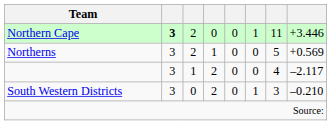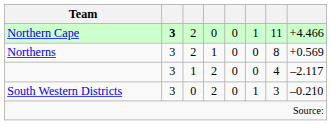Northern Cape | column 8: +3.446 -> +4.466
Northerns | column 7: 5 -> 8
